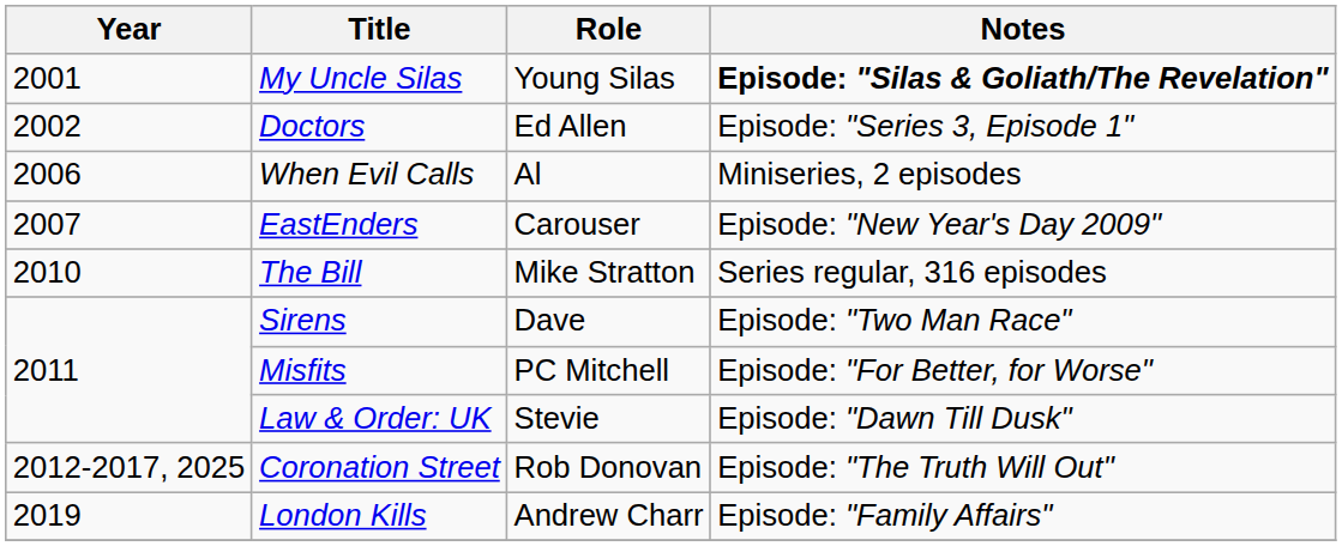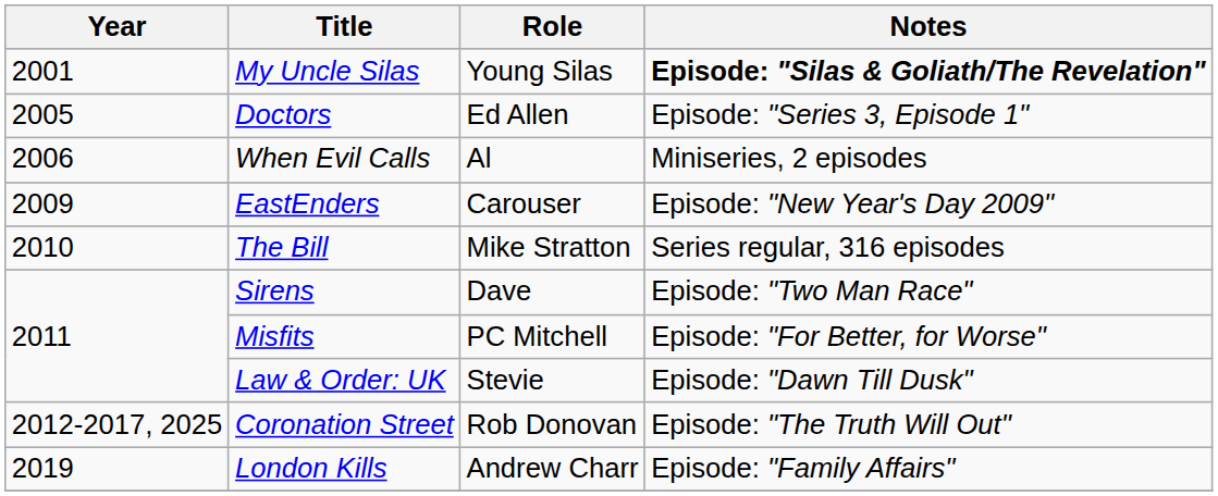Doctors | Year: 2002 -> 2005
EastEnders | Year: 2007 -> 2009
